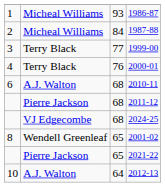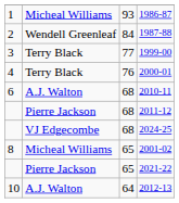1987-88 | column 2: Micheal Williams -> Wendell Greenleaf
2001-02 | column 2: Wendell Greenleaf -> Micheal Williams
